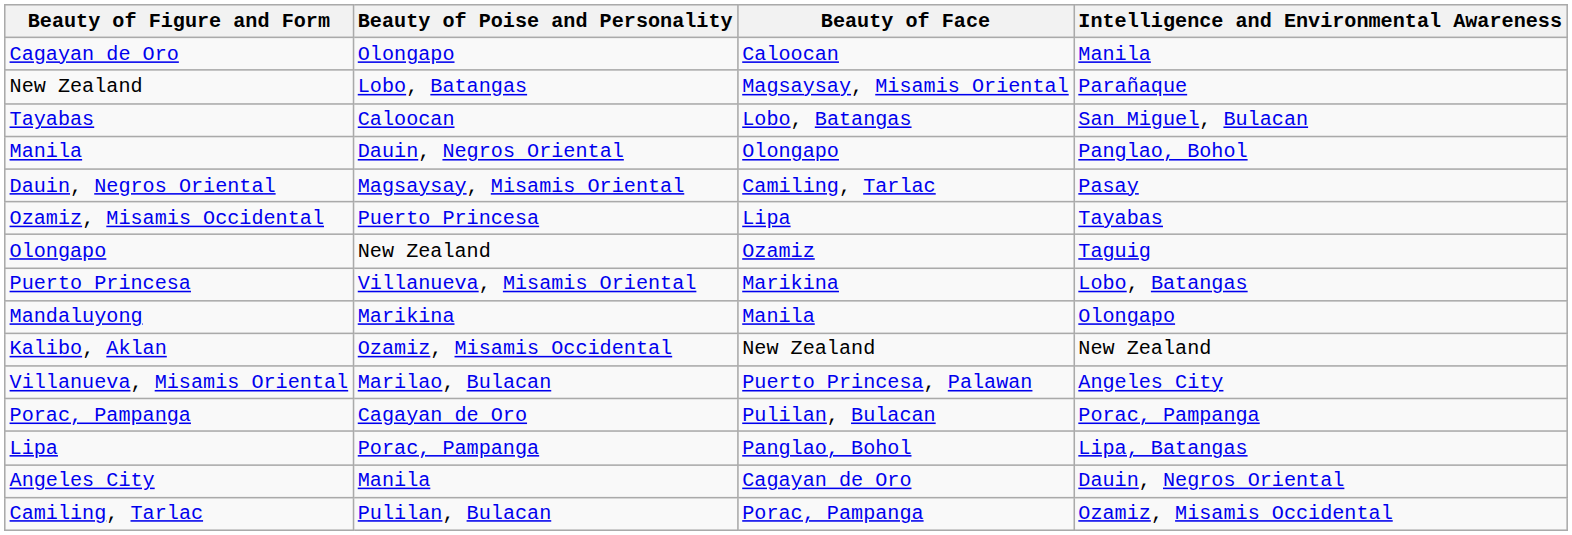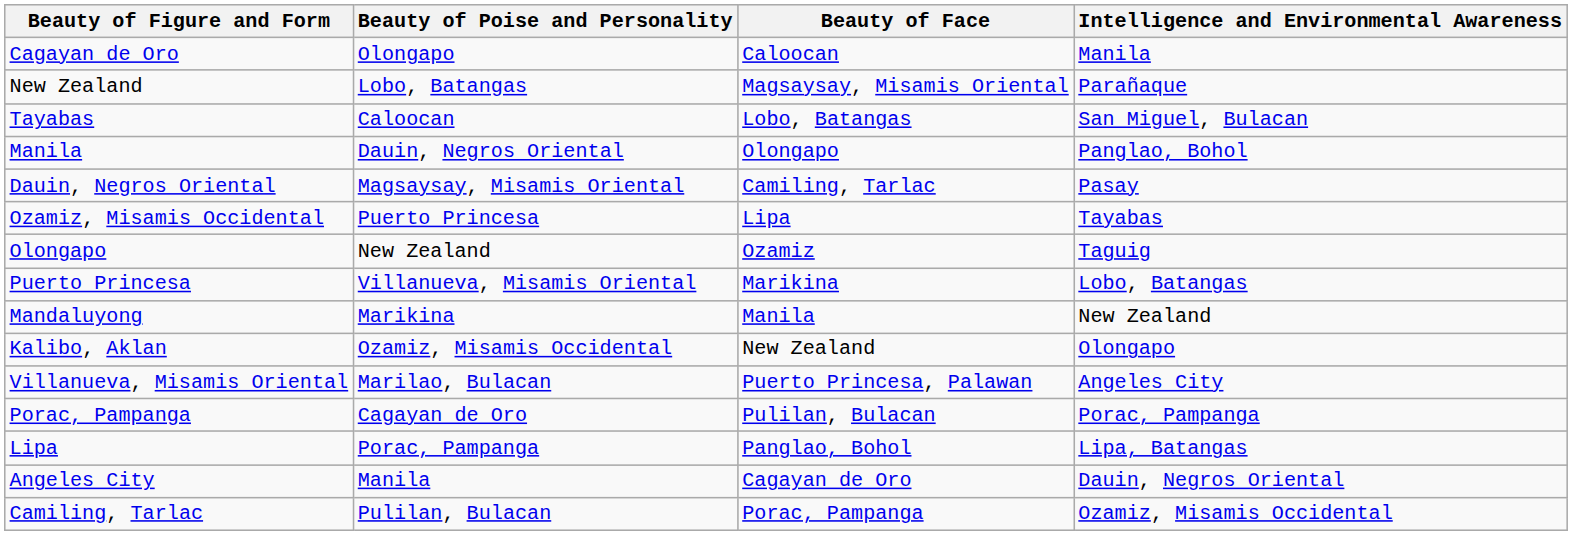Mandaluyong | Intelligence and Environmental Awareness: Olongapo -> New Zealand
Kalibo, Aklan | Intelligence and Environmental Awareness: New Zealand -> Olongapo
